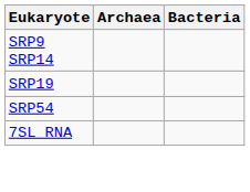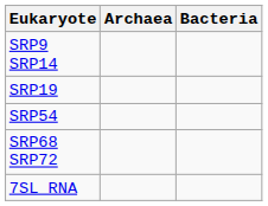+ row: SRP68 SRP72
